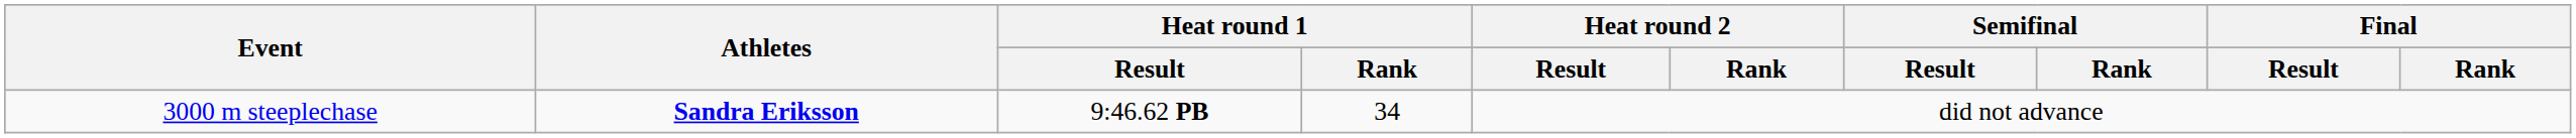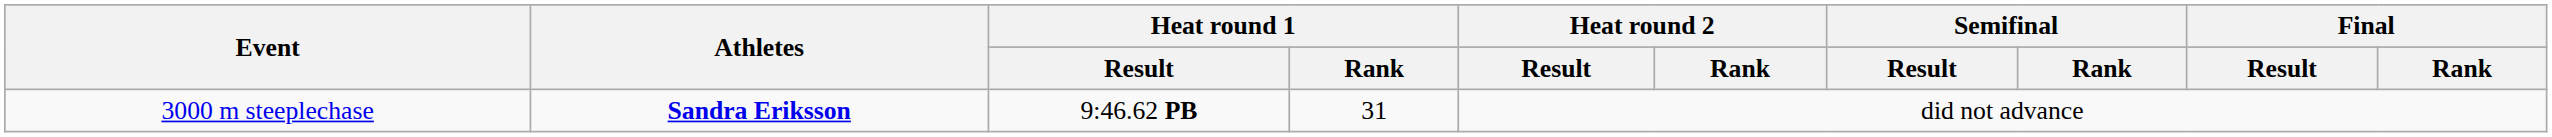3000 m steeplechase | Heat round 1 / Rank: 34 -> 31
